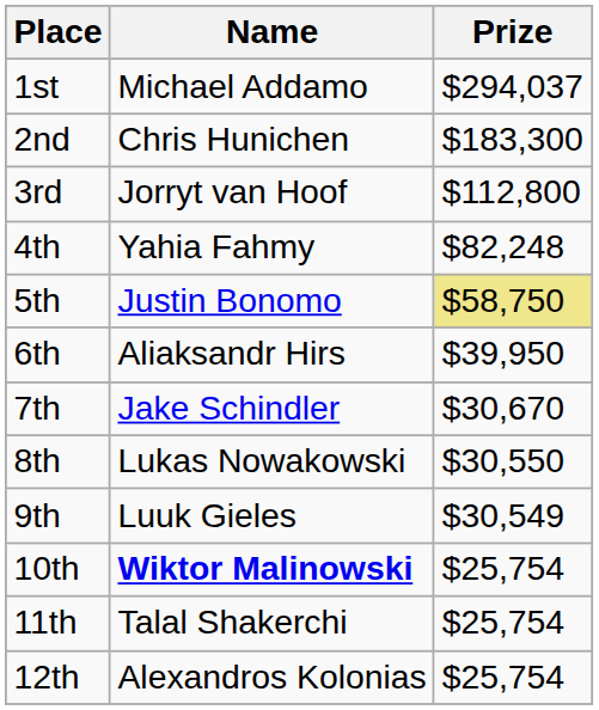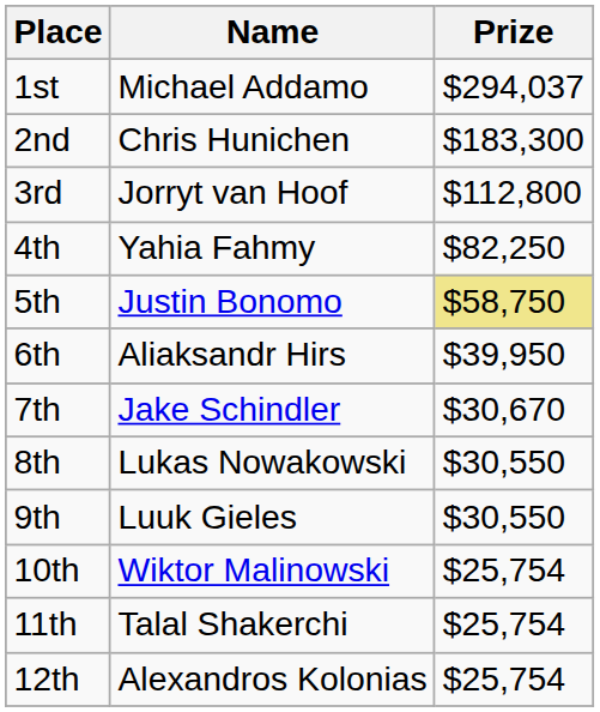4th | Prize: $82,248 -> $82,250
9th | Prize: $30,549 -> $30,550
10th | Name: bold -> normal
